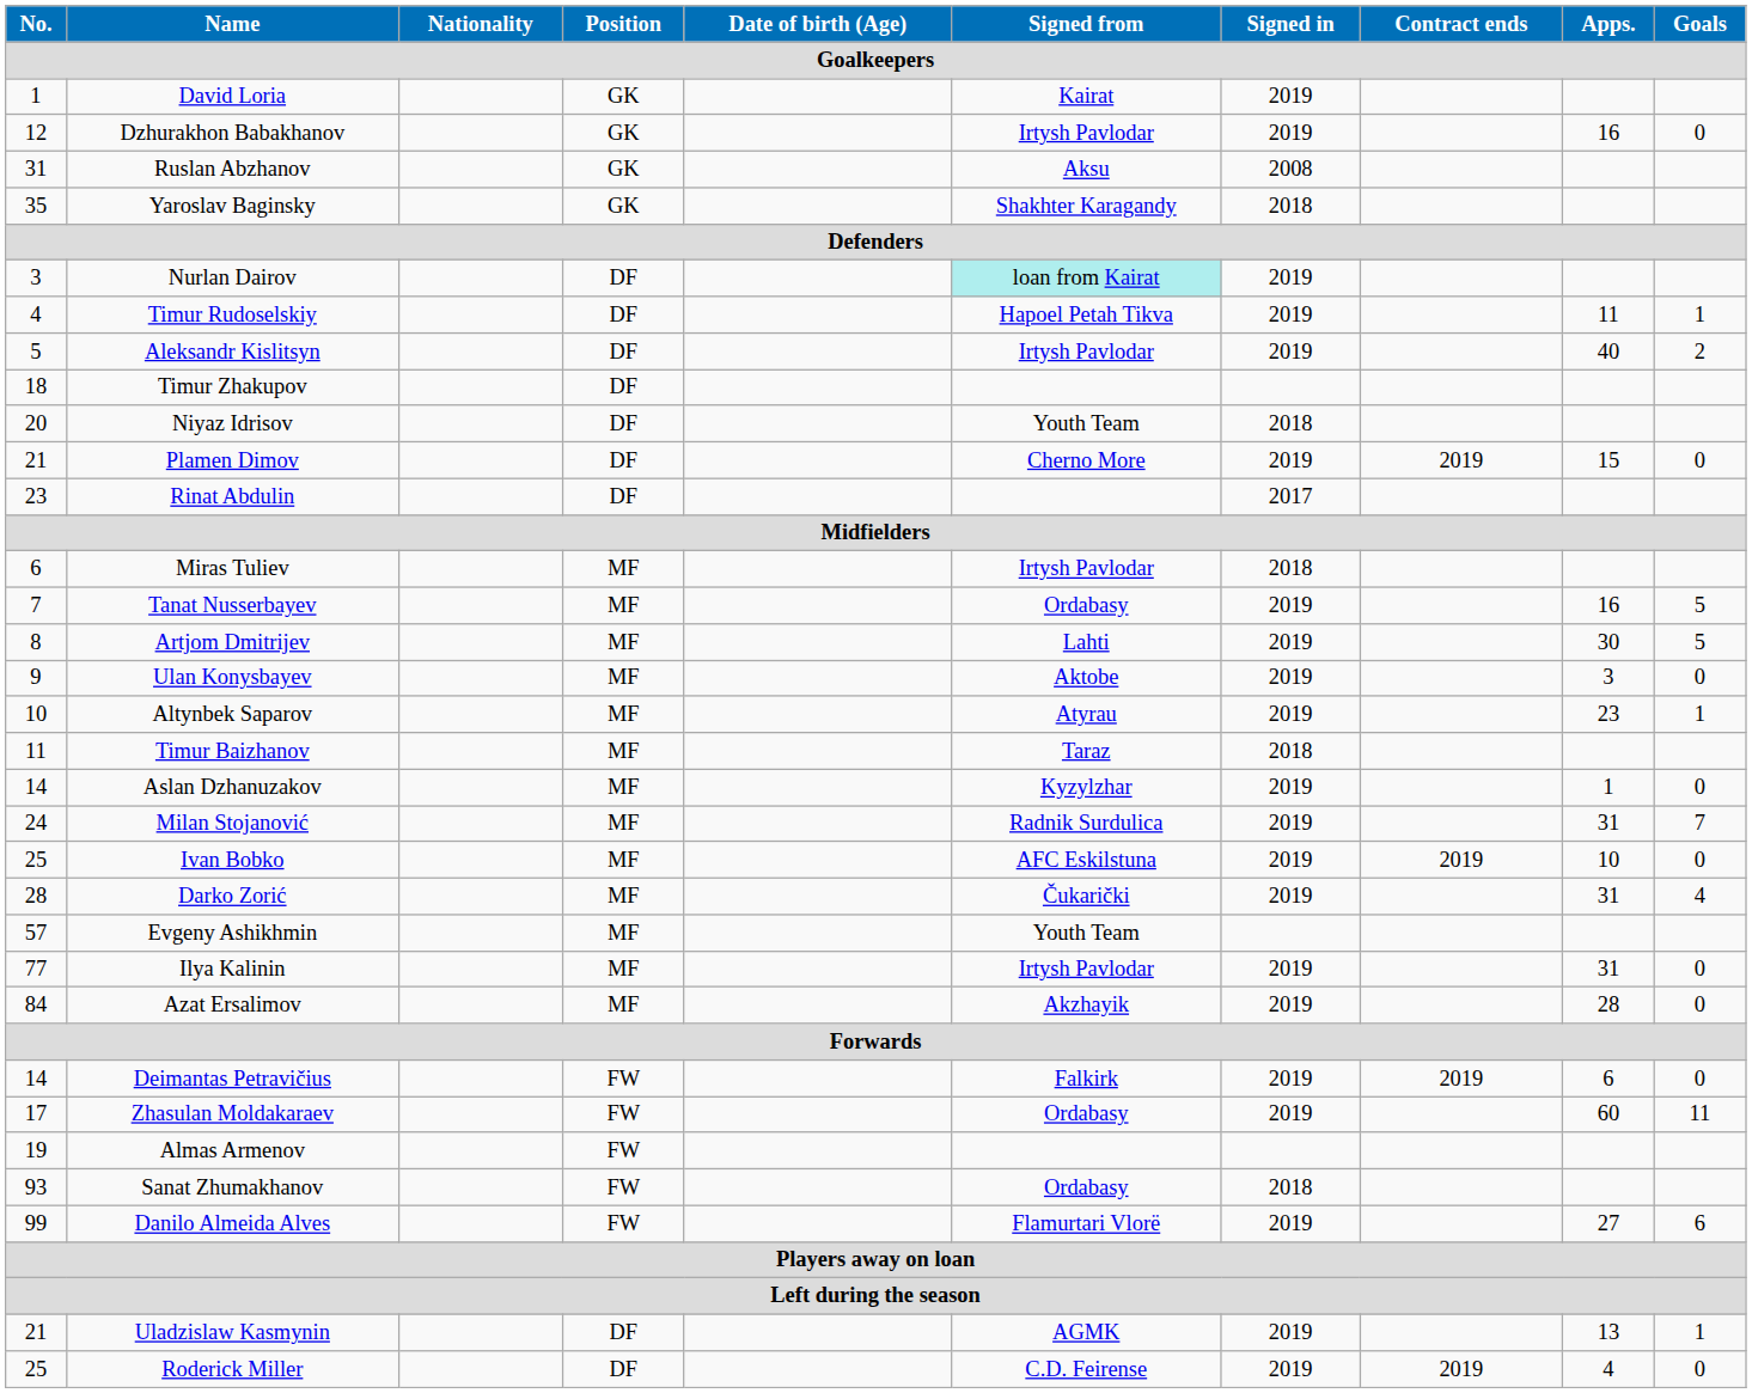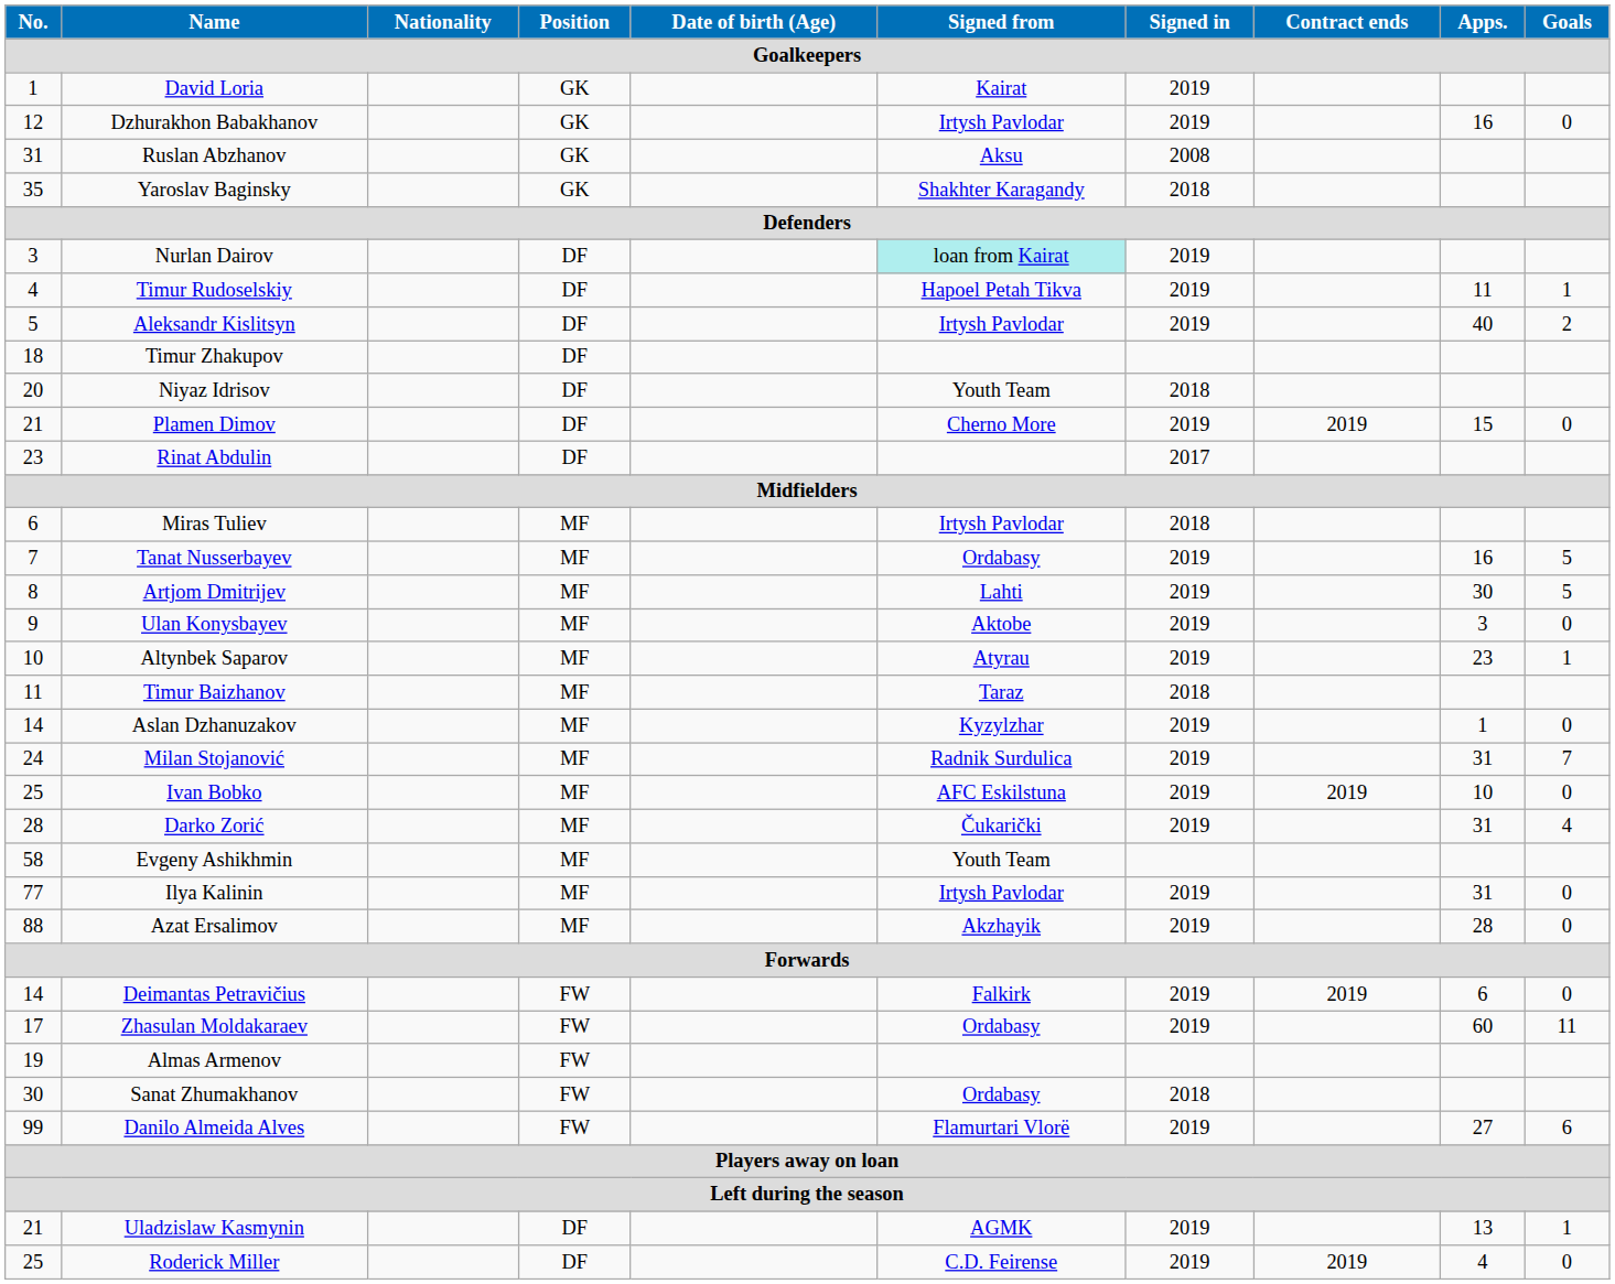Evgeny Ashikhmin | No.: 57 -> 58
Azat Ersalimov | No.: 84 -> 88
Sanat Zhumakhanov | No.: 93 -> 30
